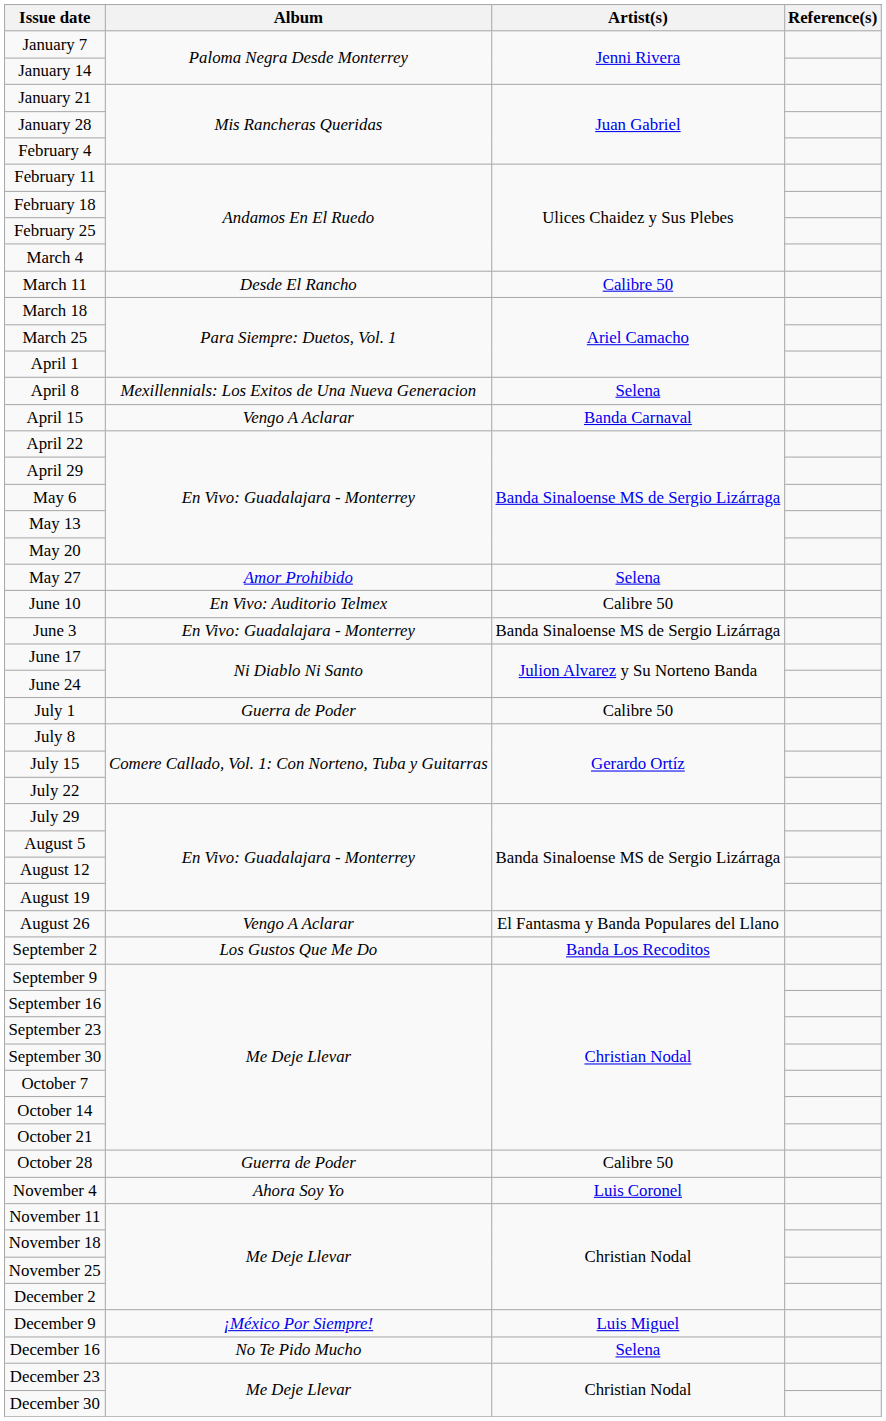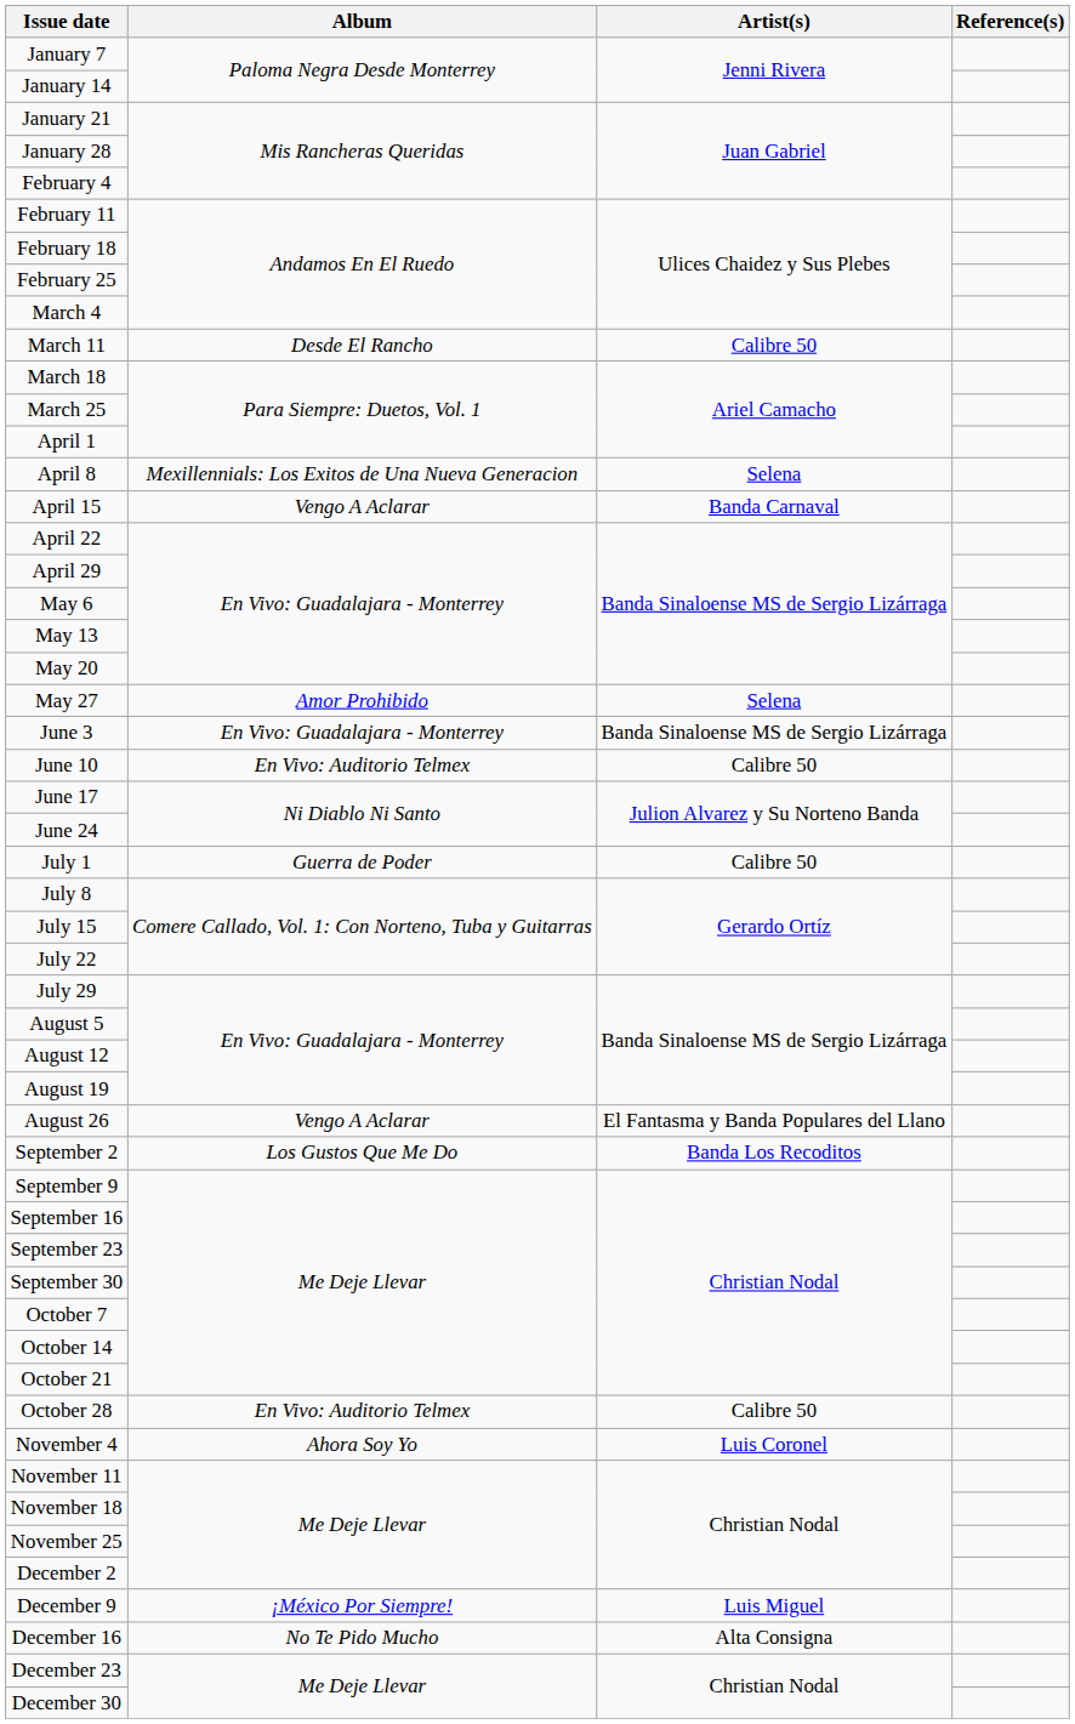rows swapped: June 3 <-> June 10
October 28 | Album: Guerra de Poder -> En Vivo: Auditorio Telmex
December 16 | Artist(s): Selena -> Alta Consigna
